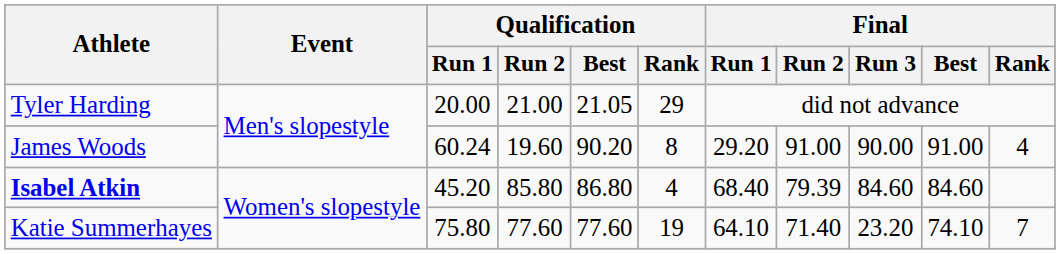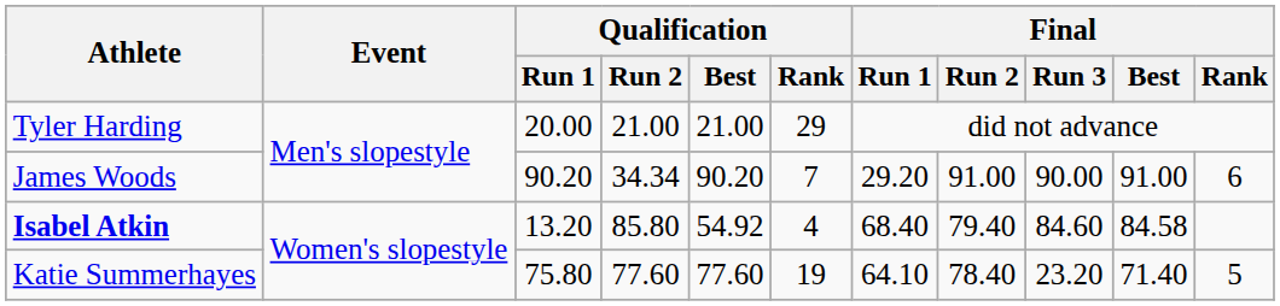Tyler Harding | Qualification / Best: 21.05 -> 21.00
James Woods | Qualification / Run 1: 60.24 -> 90.20
James Woods | Qualification / Run 2: 19.60 -> 34.34
James Woods | Qualification / Rank: 8 -> 7
James Woods | Final / Rank: 4 -> 6
Isabel Atkin | Qualification / Run 1: 45.20 -> 13.20
Isabel Atkin | Qualification / Best: 86.80 -> 54.92
Isabel Atkin | Final / Run 2: 79.39 -> 79.40
Isabel Atkin | Final / Best: 84.60 -> 84.58
Katie Summerhayes | Final / Run 2: 71.40 -> 78.40
Katie Summerhayes | Final / Best: 74.10 -> 71.40
Katie Summerhayes | Final / Rank: 7 -> 5
